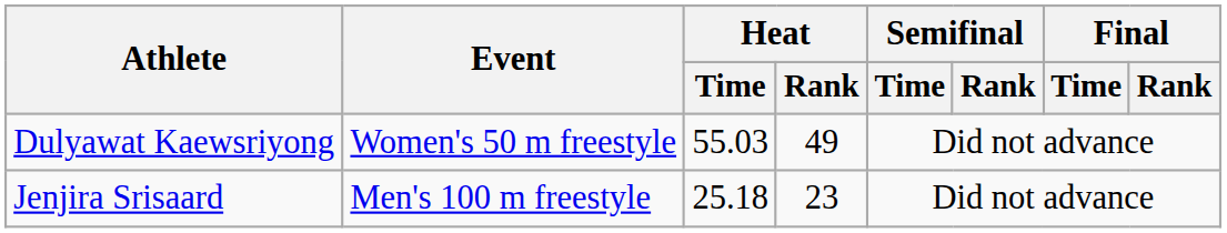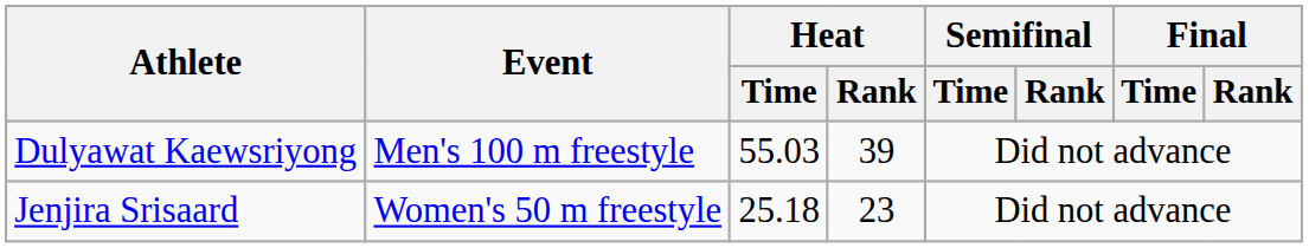Dulyawat Kaewsriyong | Event: Women's 50 m freestyle -> Men's 100 m freestyle
Dulyawat Kaewsriyong | Heat / Rank: 49 -> 39
Jenjira Srisaard | Event: Men's 100 m freestyle -> Women's 50 m freestyle
